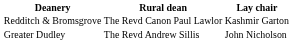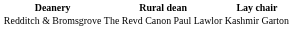- row: Greater Dudley | The Revd Andrew Sillis | John Nicholson
